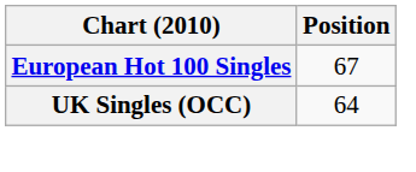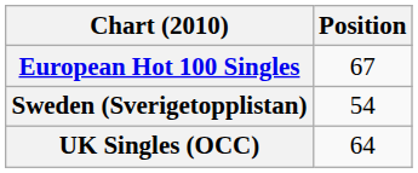+ row: Sweden (Sverigetopplistan) | 54
